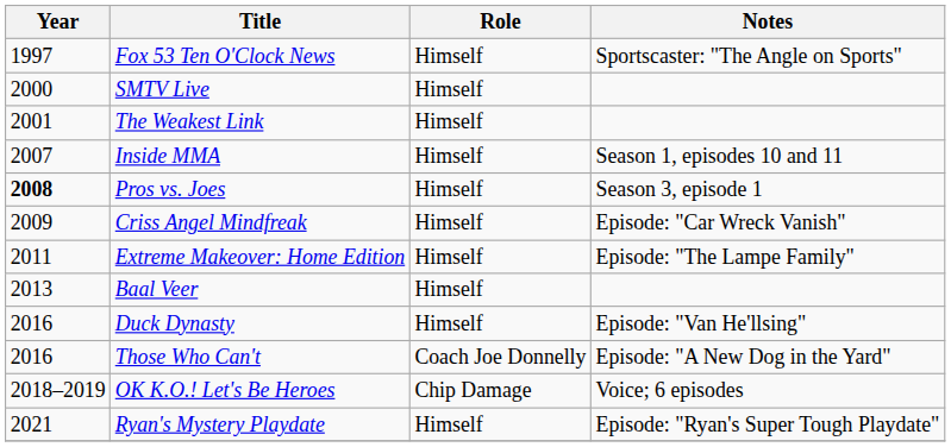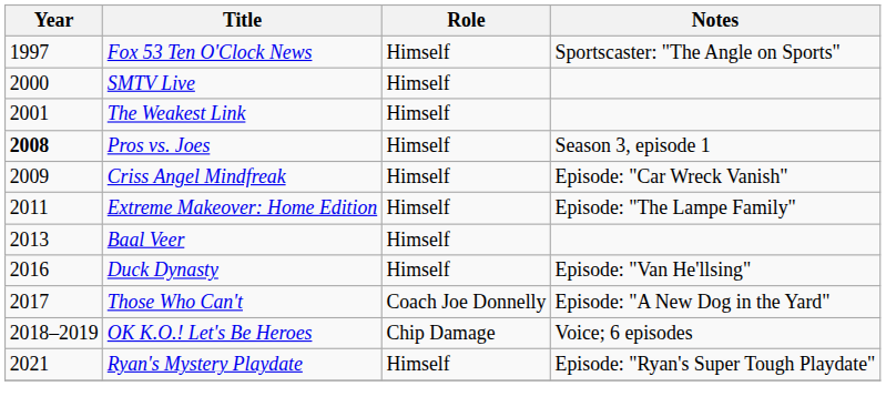- row: 2007 | Inside MMA | Himself | Season 1, episodes 10 and 11
Those Who Can't | Year: 2016 -> 2017
